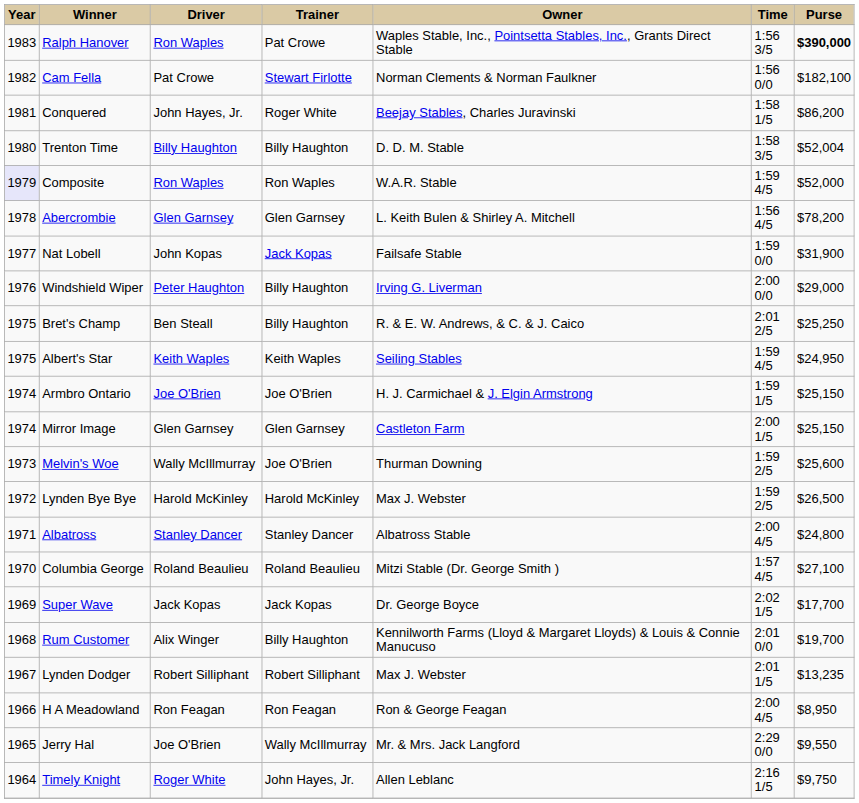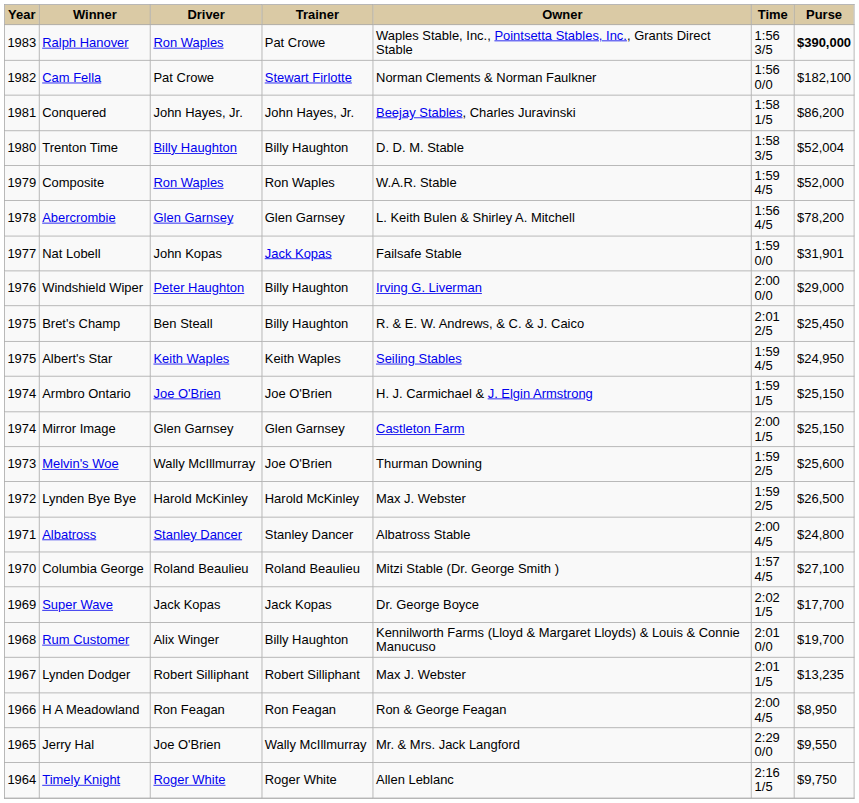Conquered | Trainer: Roger White -> John Hayes, Jr.
Composite | Year: lavender background -> no background
Nat Lobell | Purse: $31,900 -> $31,901
Bret's Champ | Purse: $25,250 -> $25,450
Timely Knight | Trainer: John Hayes, Jr. -> Roger White
